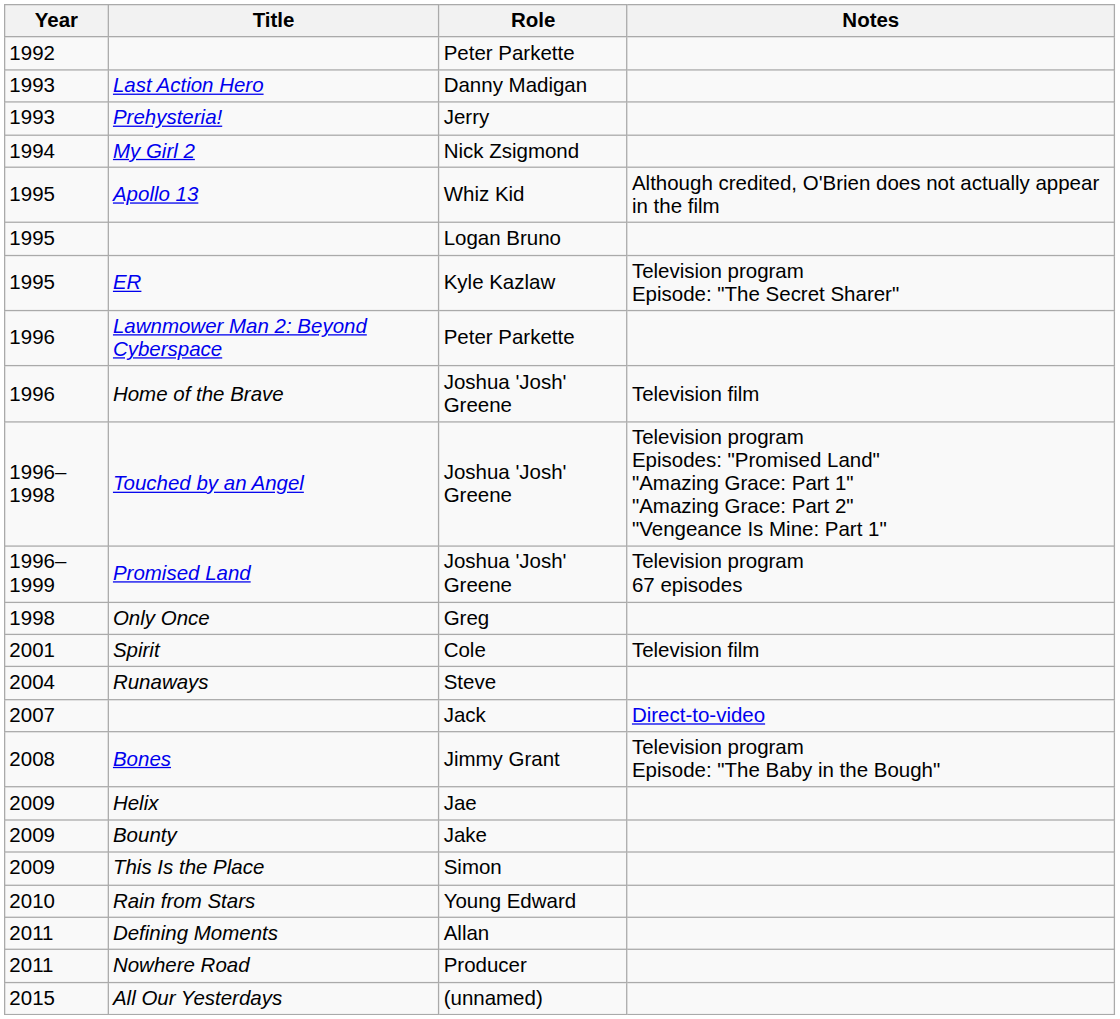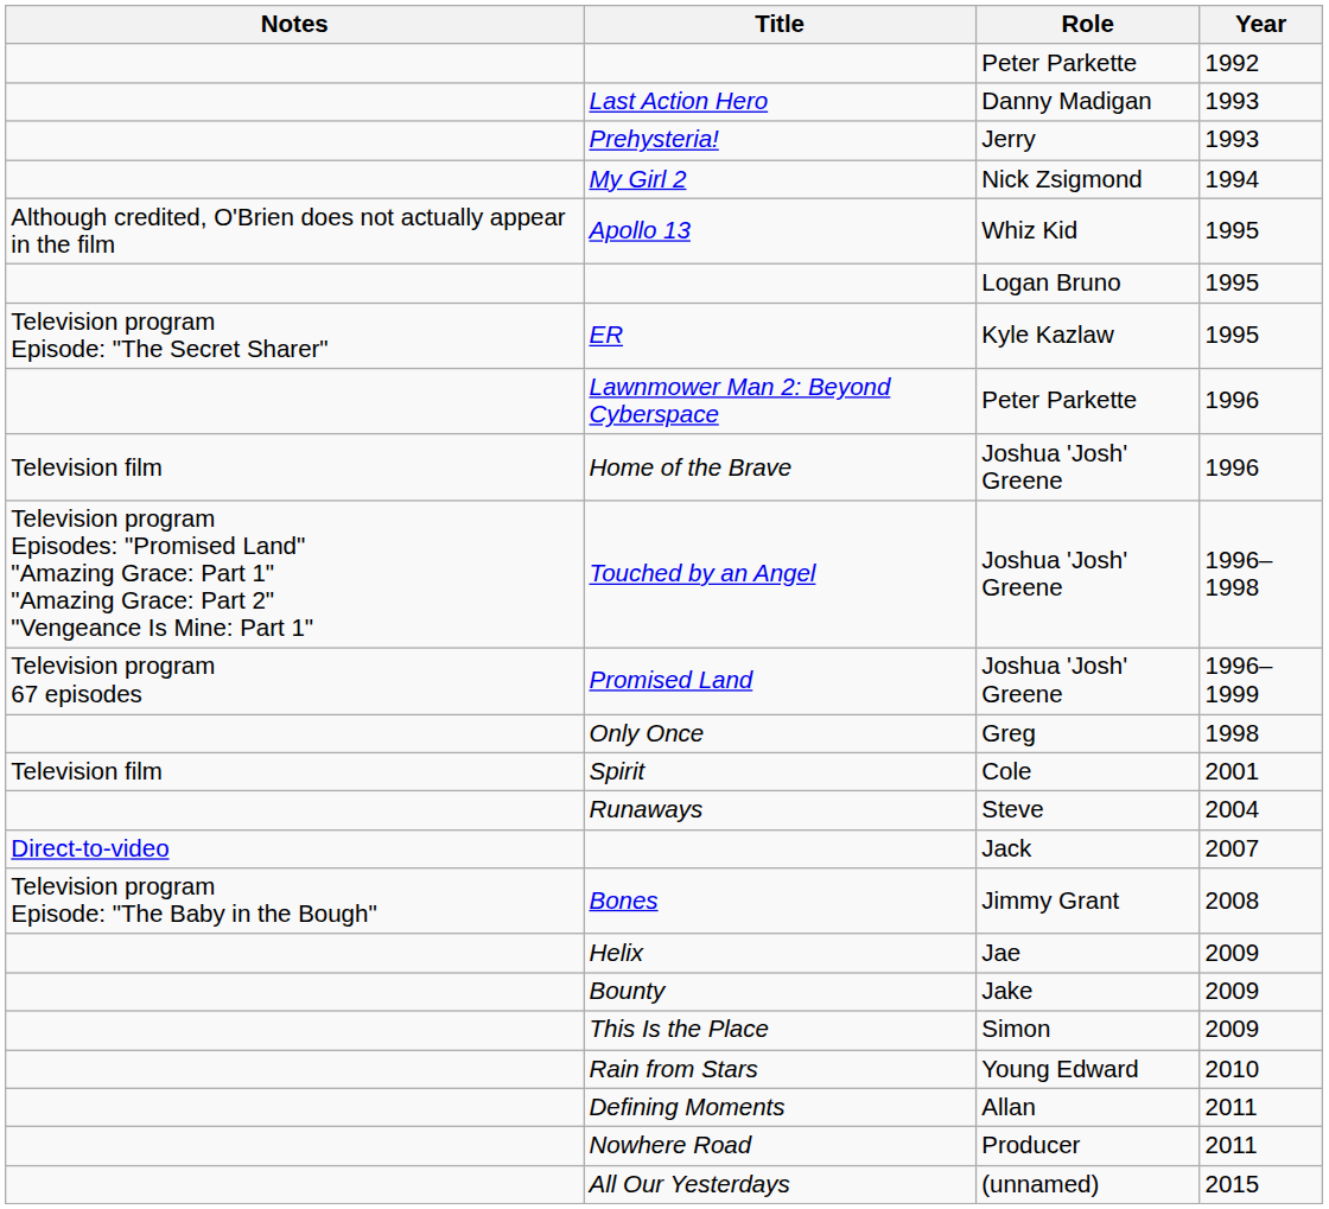columns swapped: Year <-> Notes
